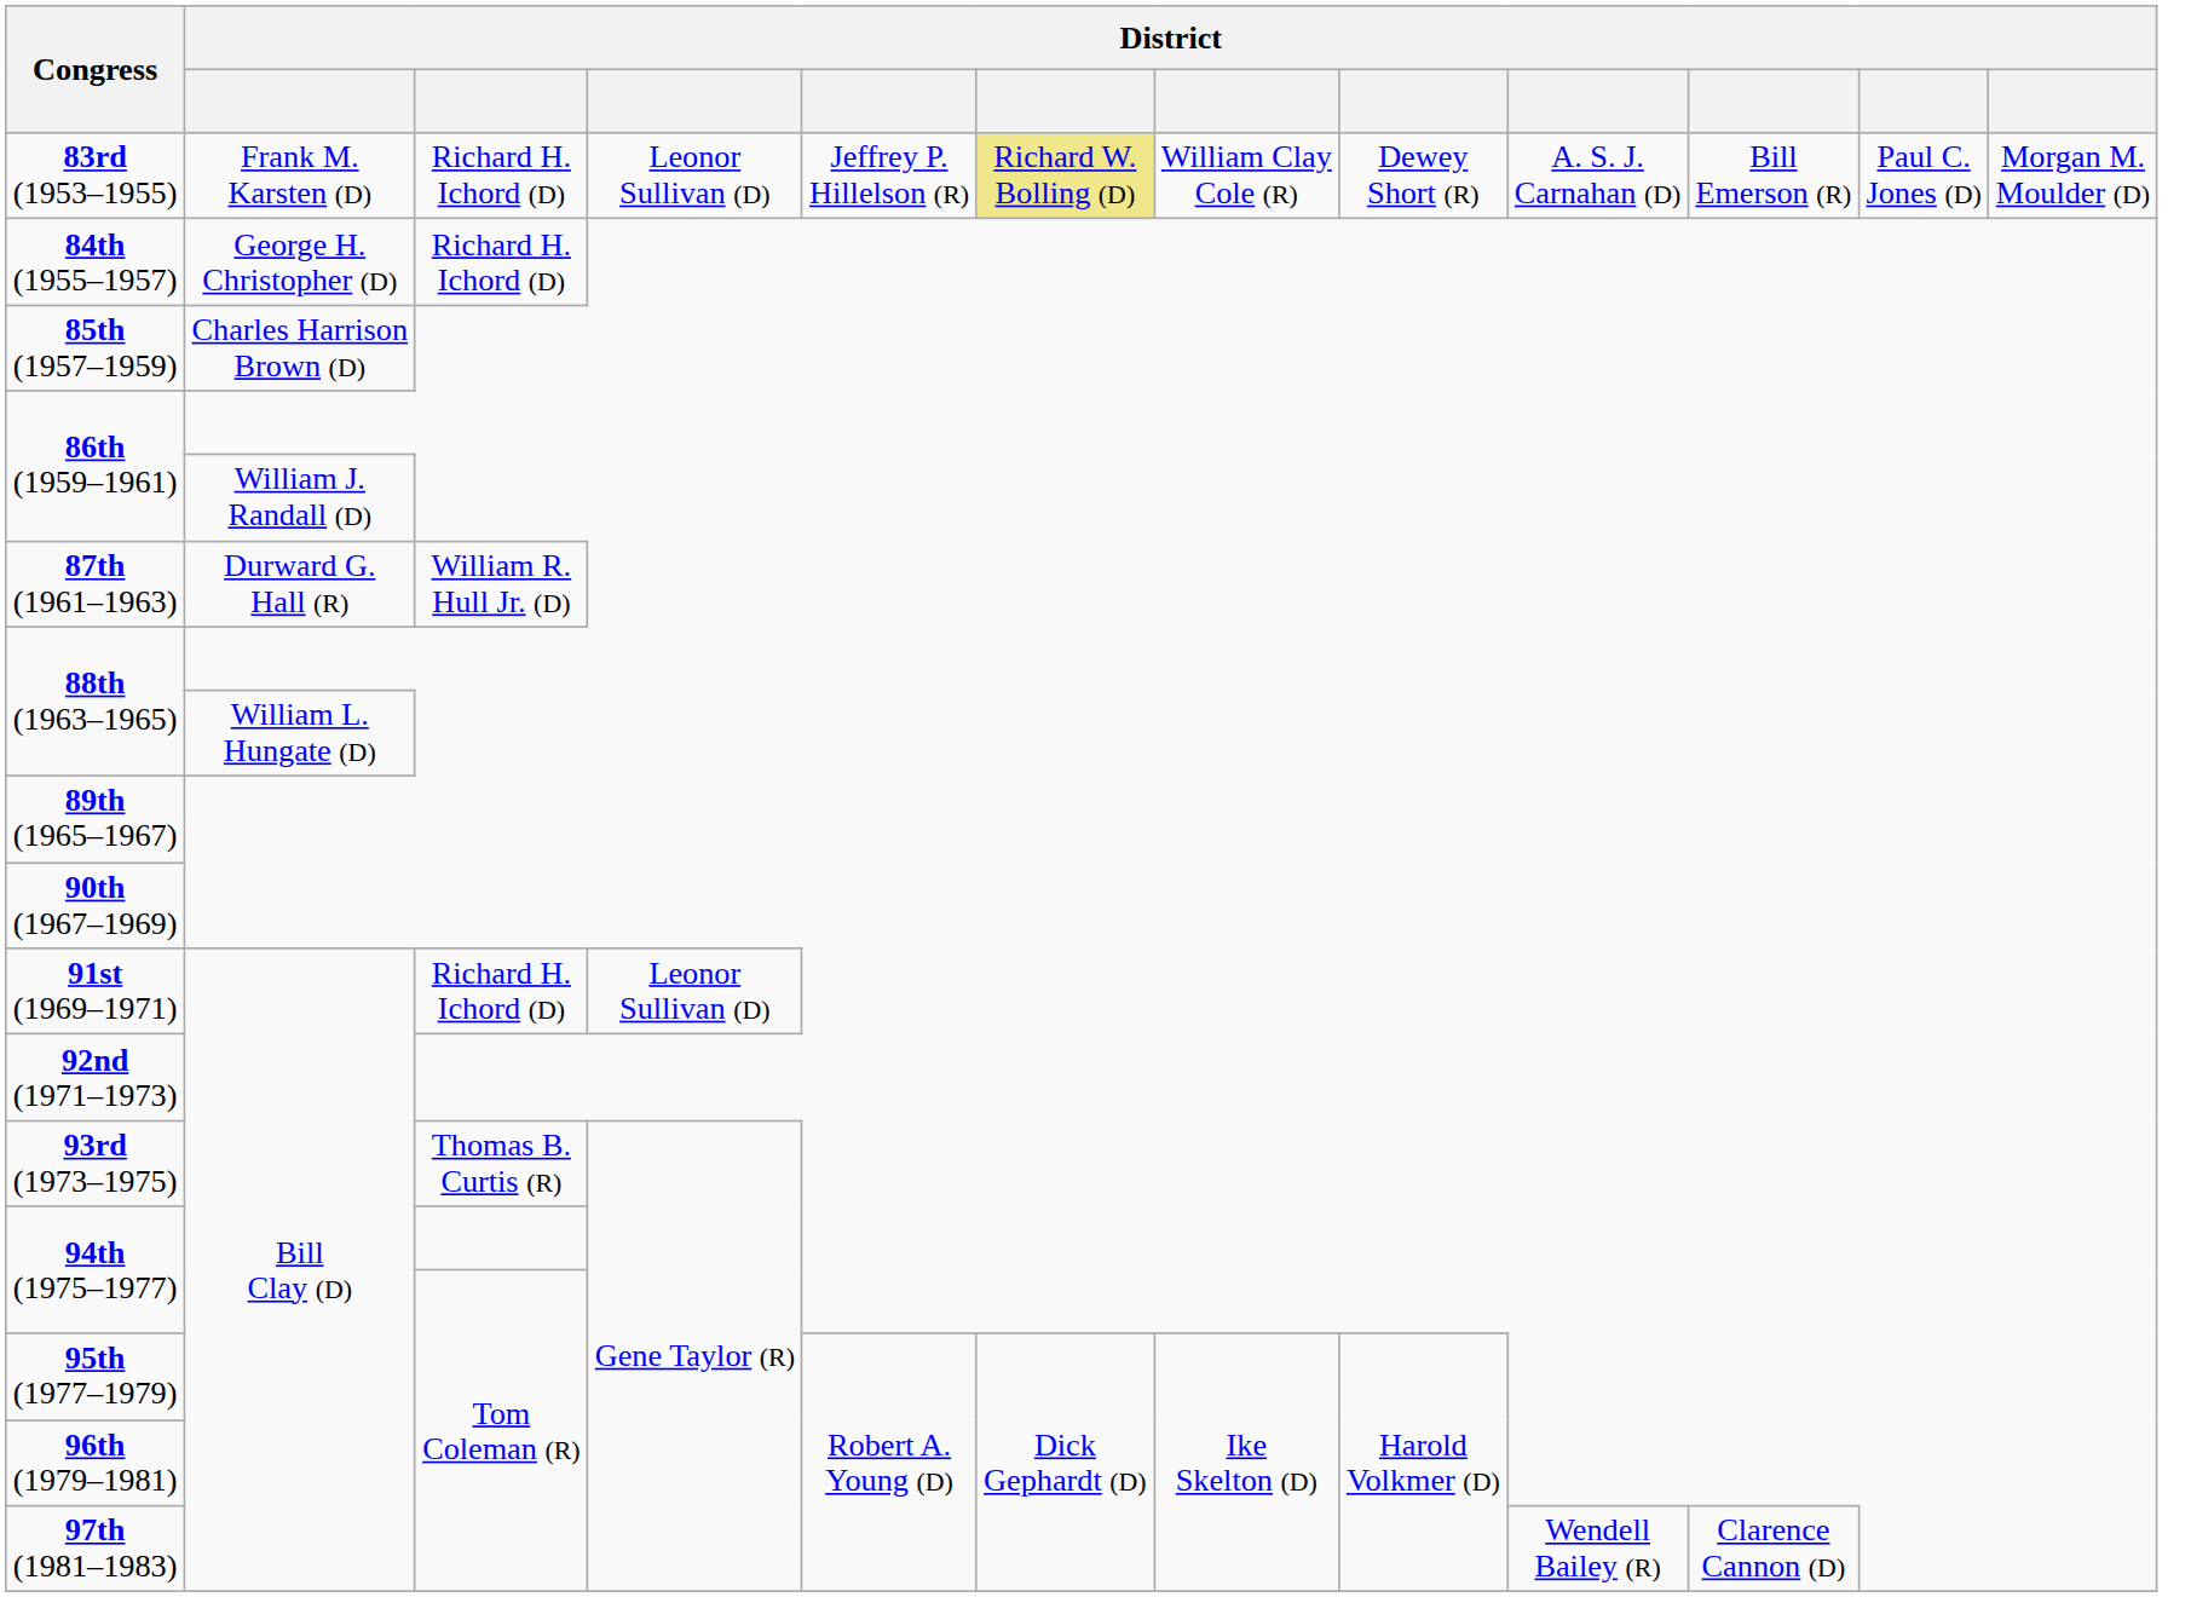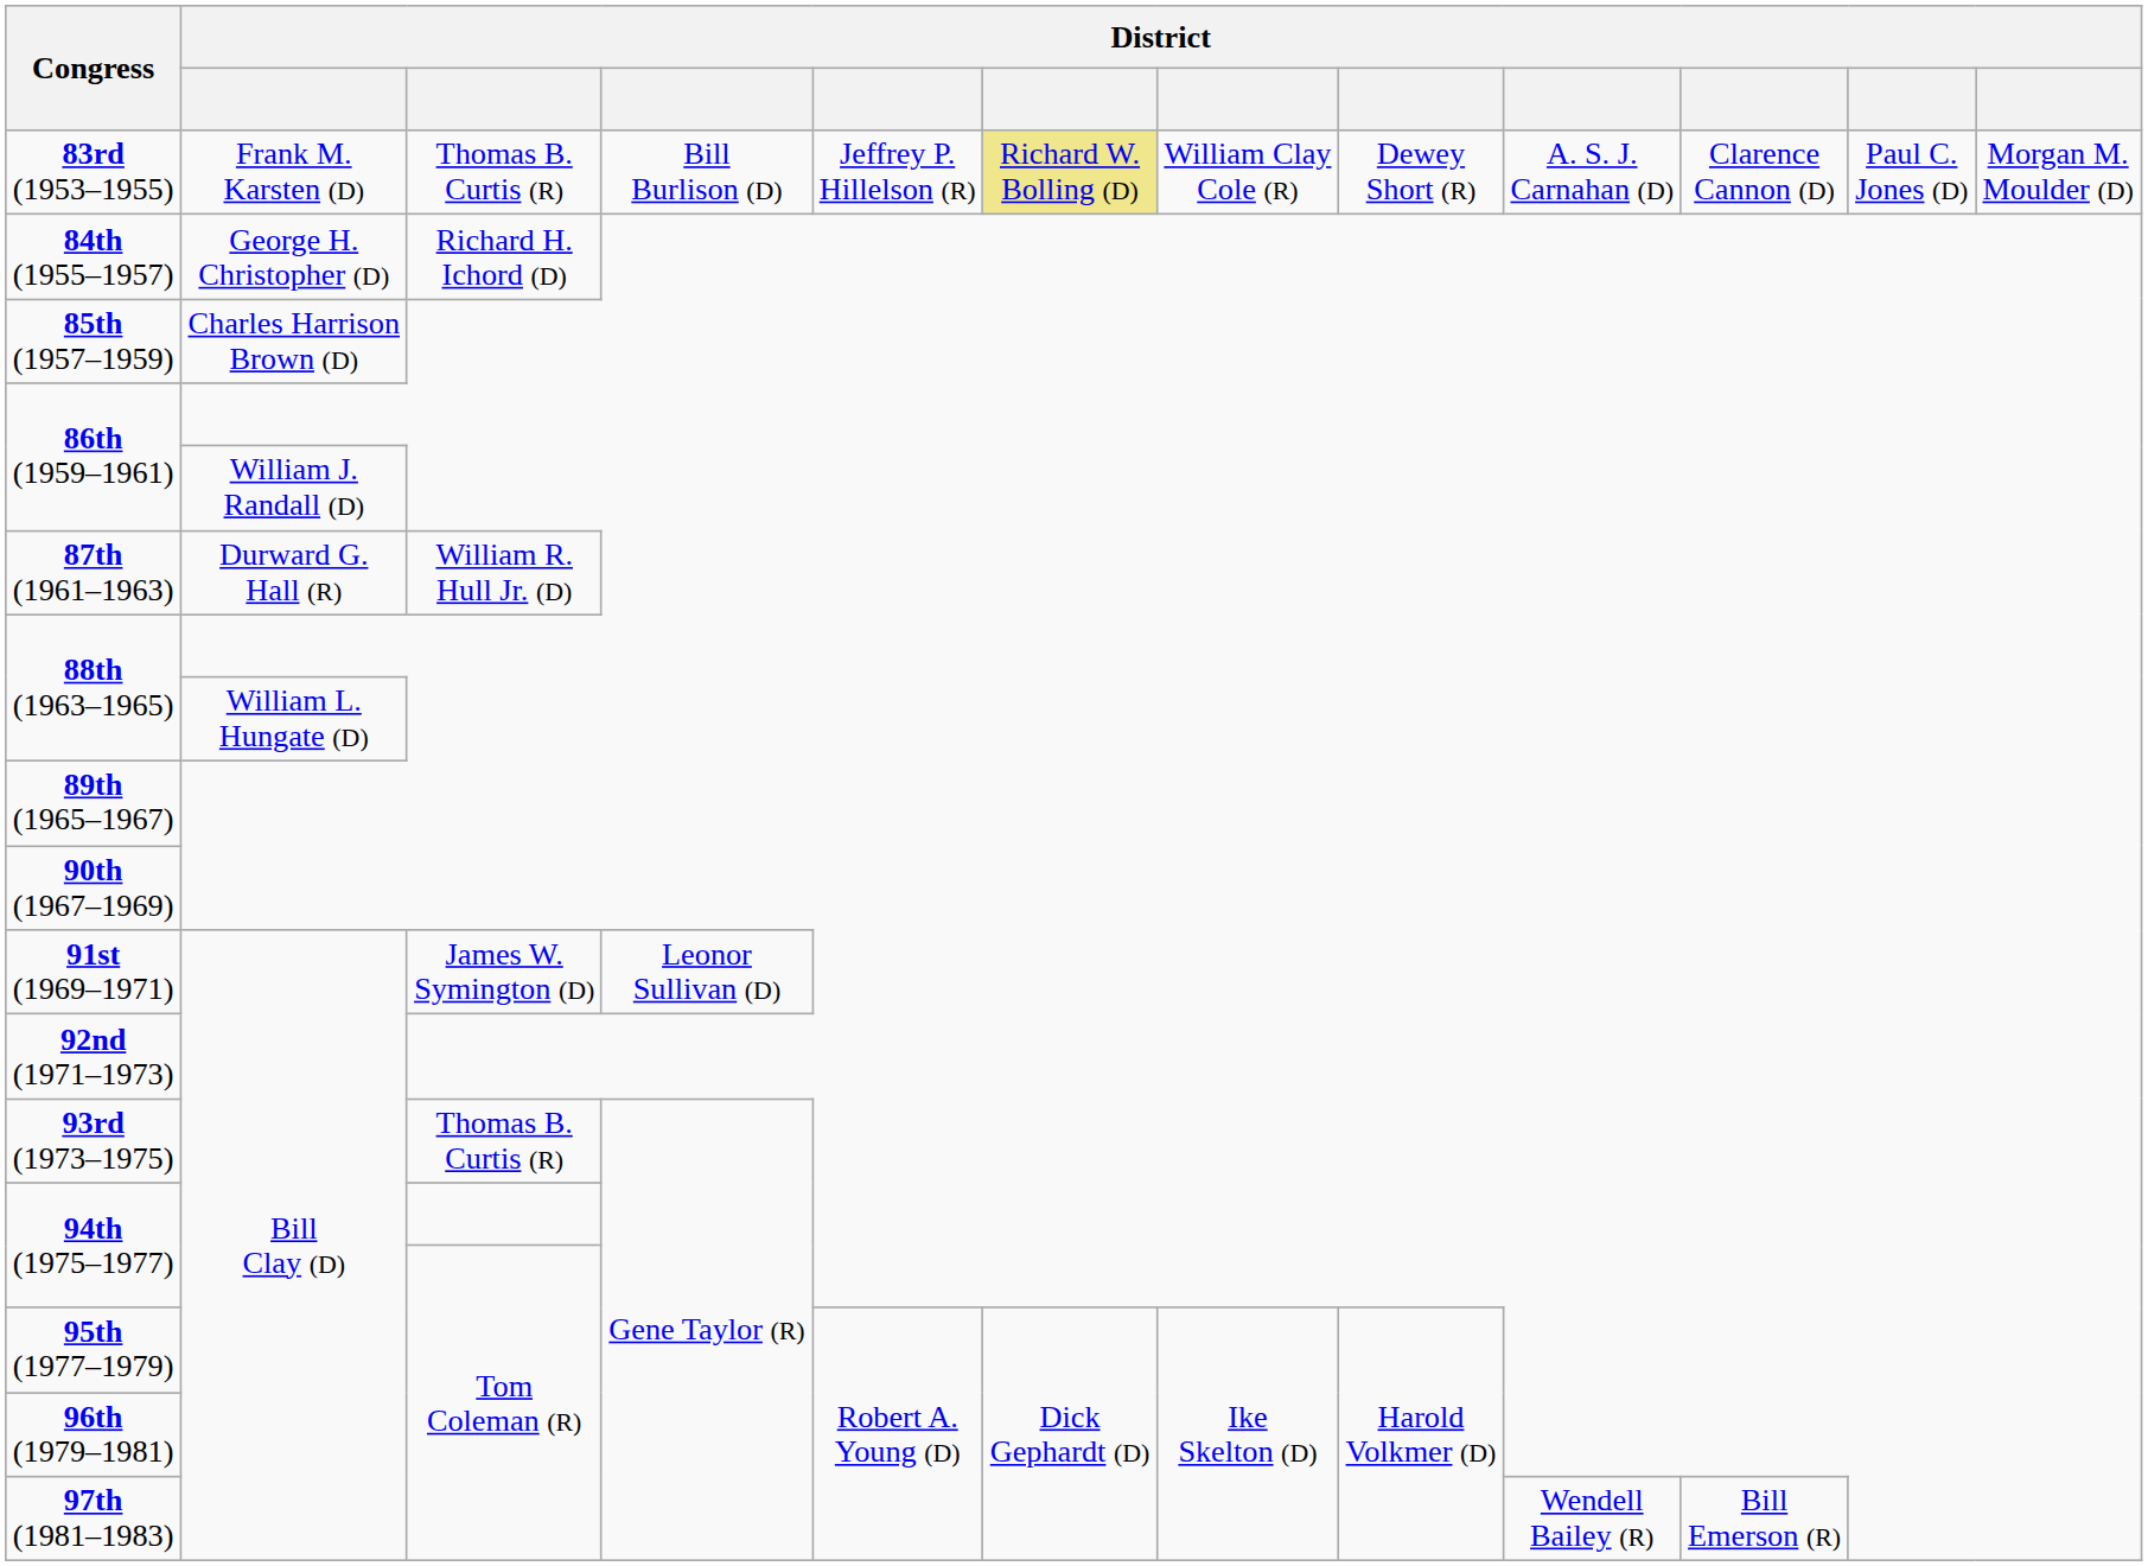83rd (1953–1955) | column 3: Richard H. Ichord (D) -> Thomas B. Curtis (R)
83rd (1953–1955) | column 4: Leonor Sullivan (D) -> Bill Burlison (D)
83rd (1953–1955) | column 10: Bill Emerson (R) -> Clarence Cannon (D)
91st (1969–1971) | column 3: Richard H. Ichord (D) -> James W. Symington (D)
97th (1981–1983) | column 10: Clarence Cannon (D) -> Bill Emerson (R)
